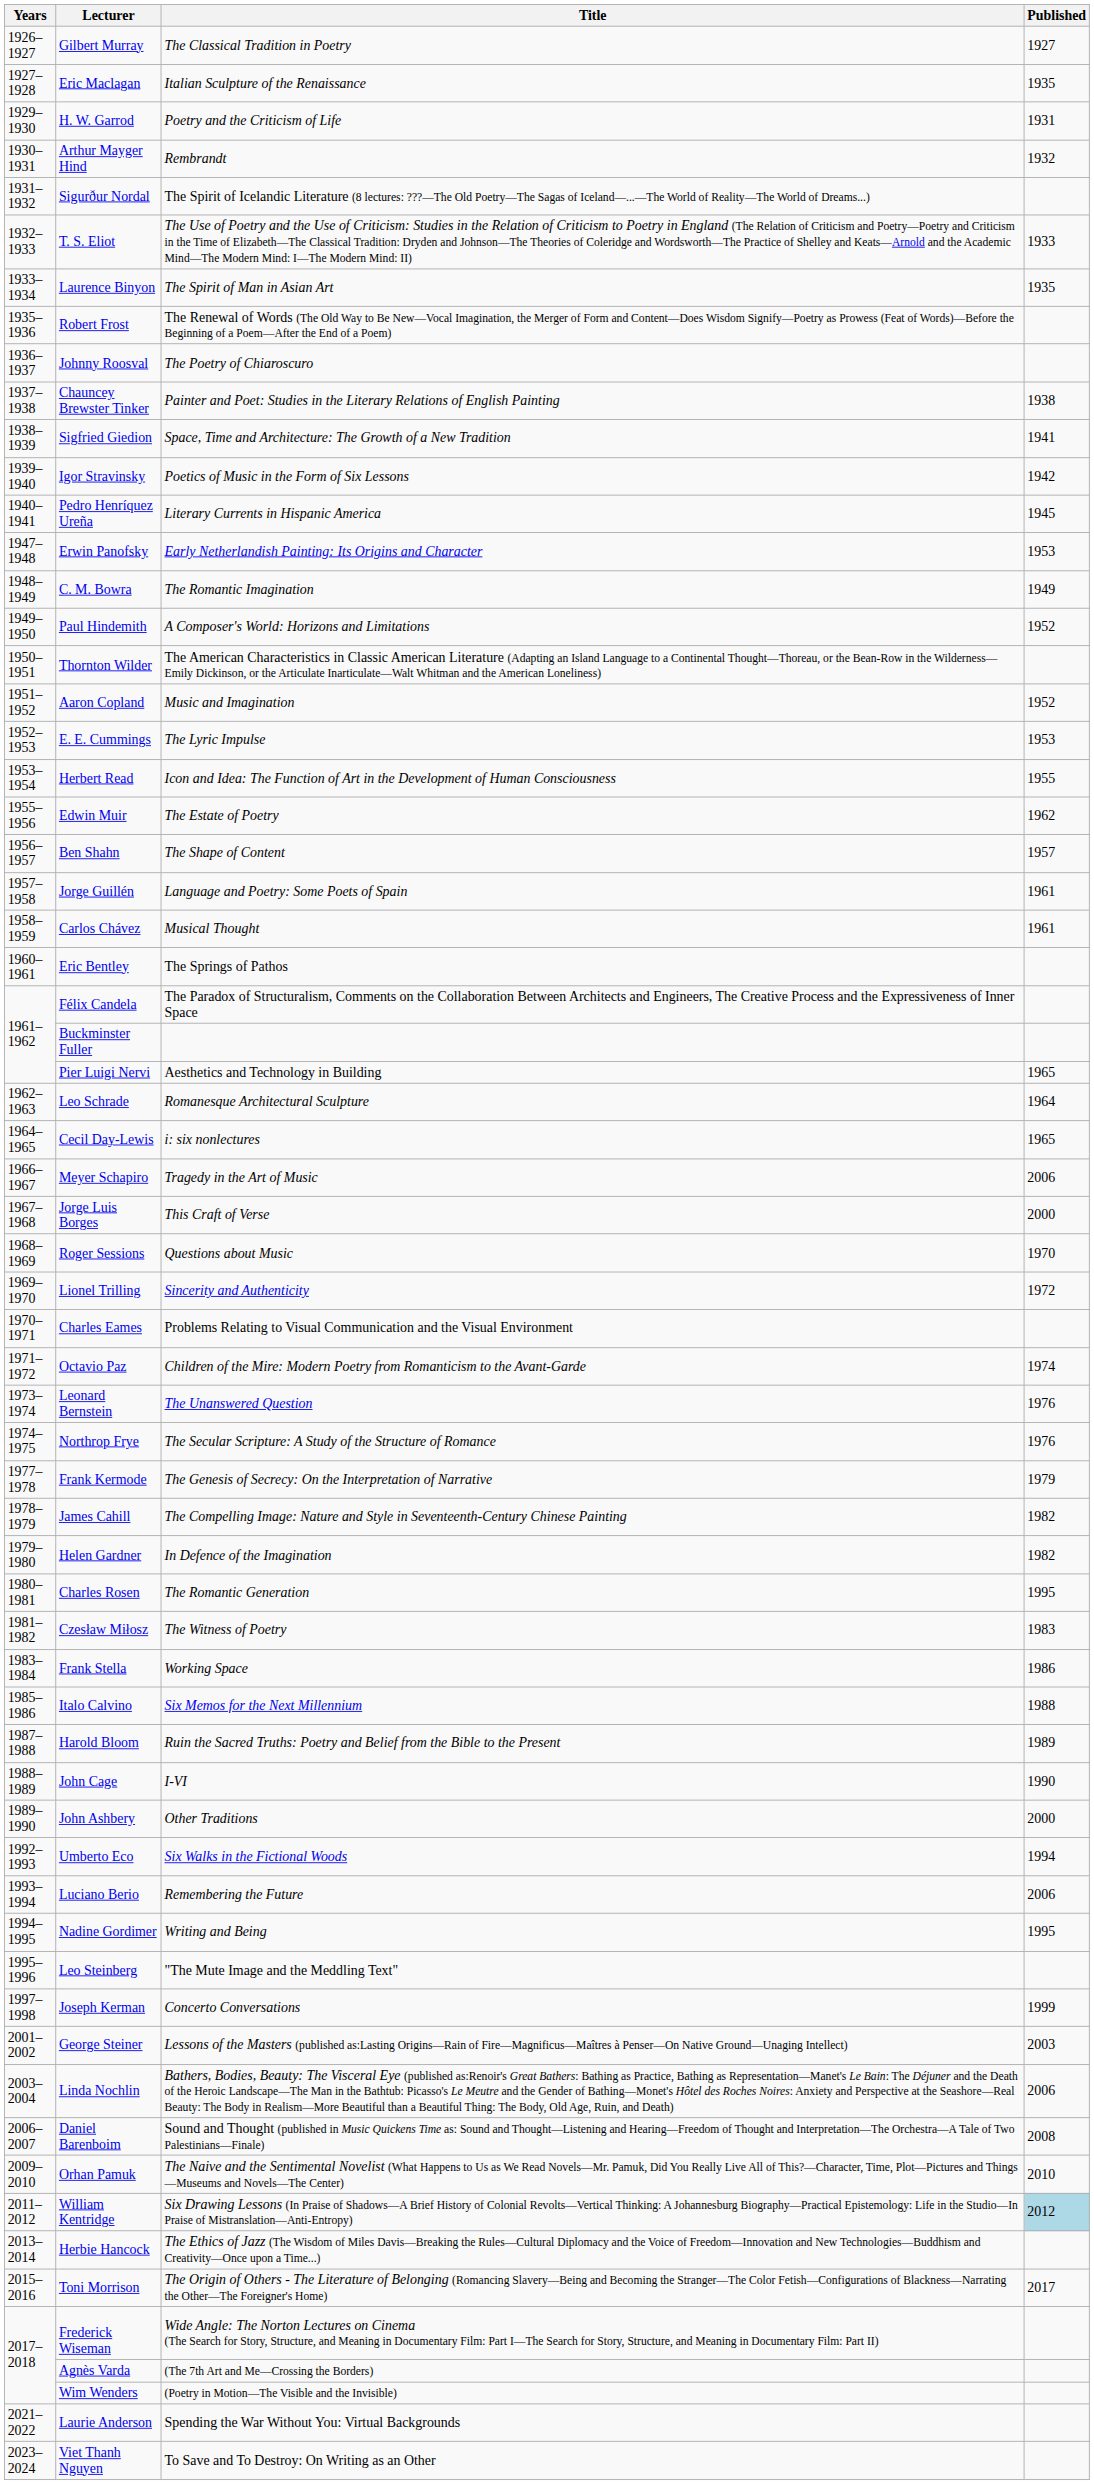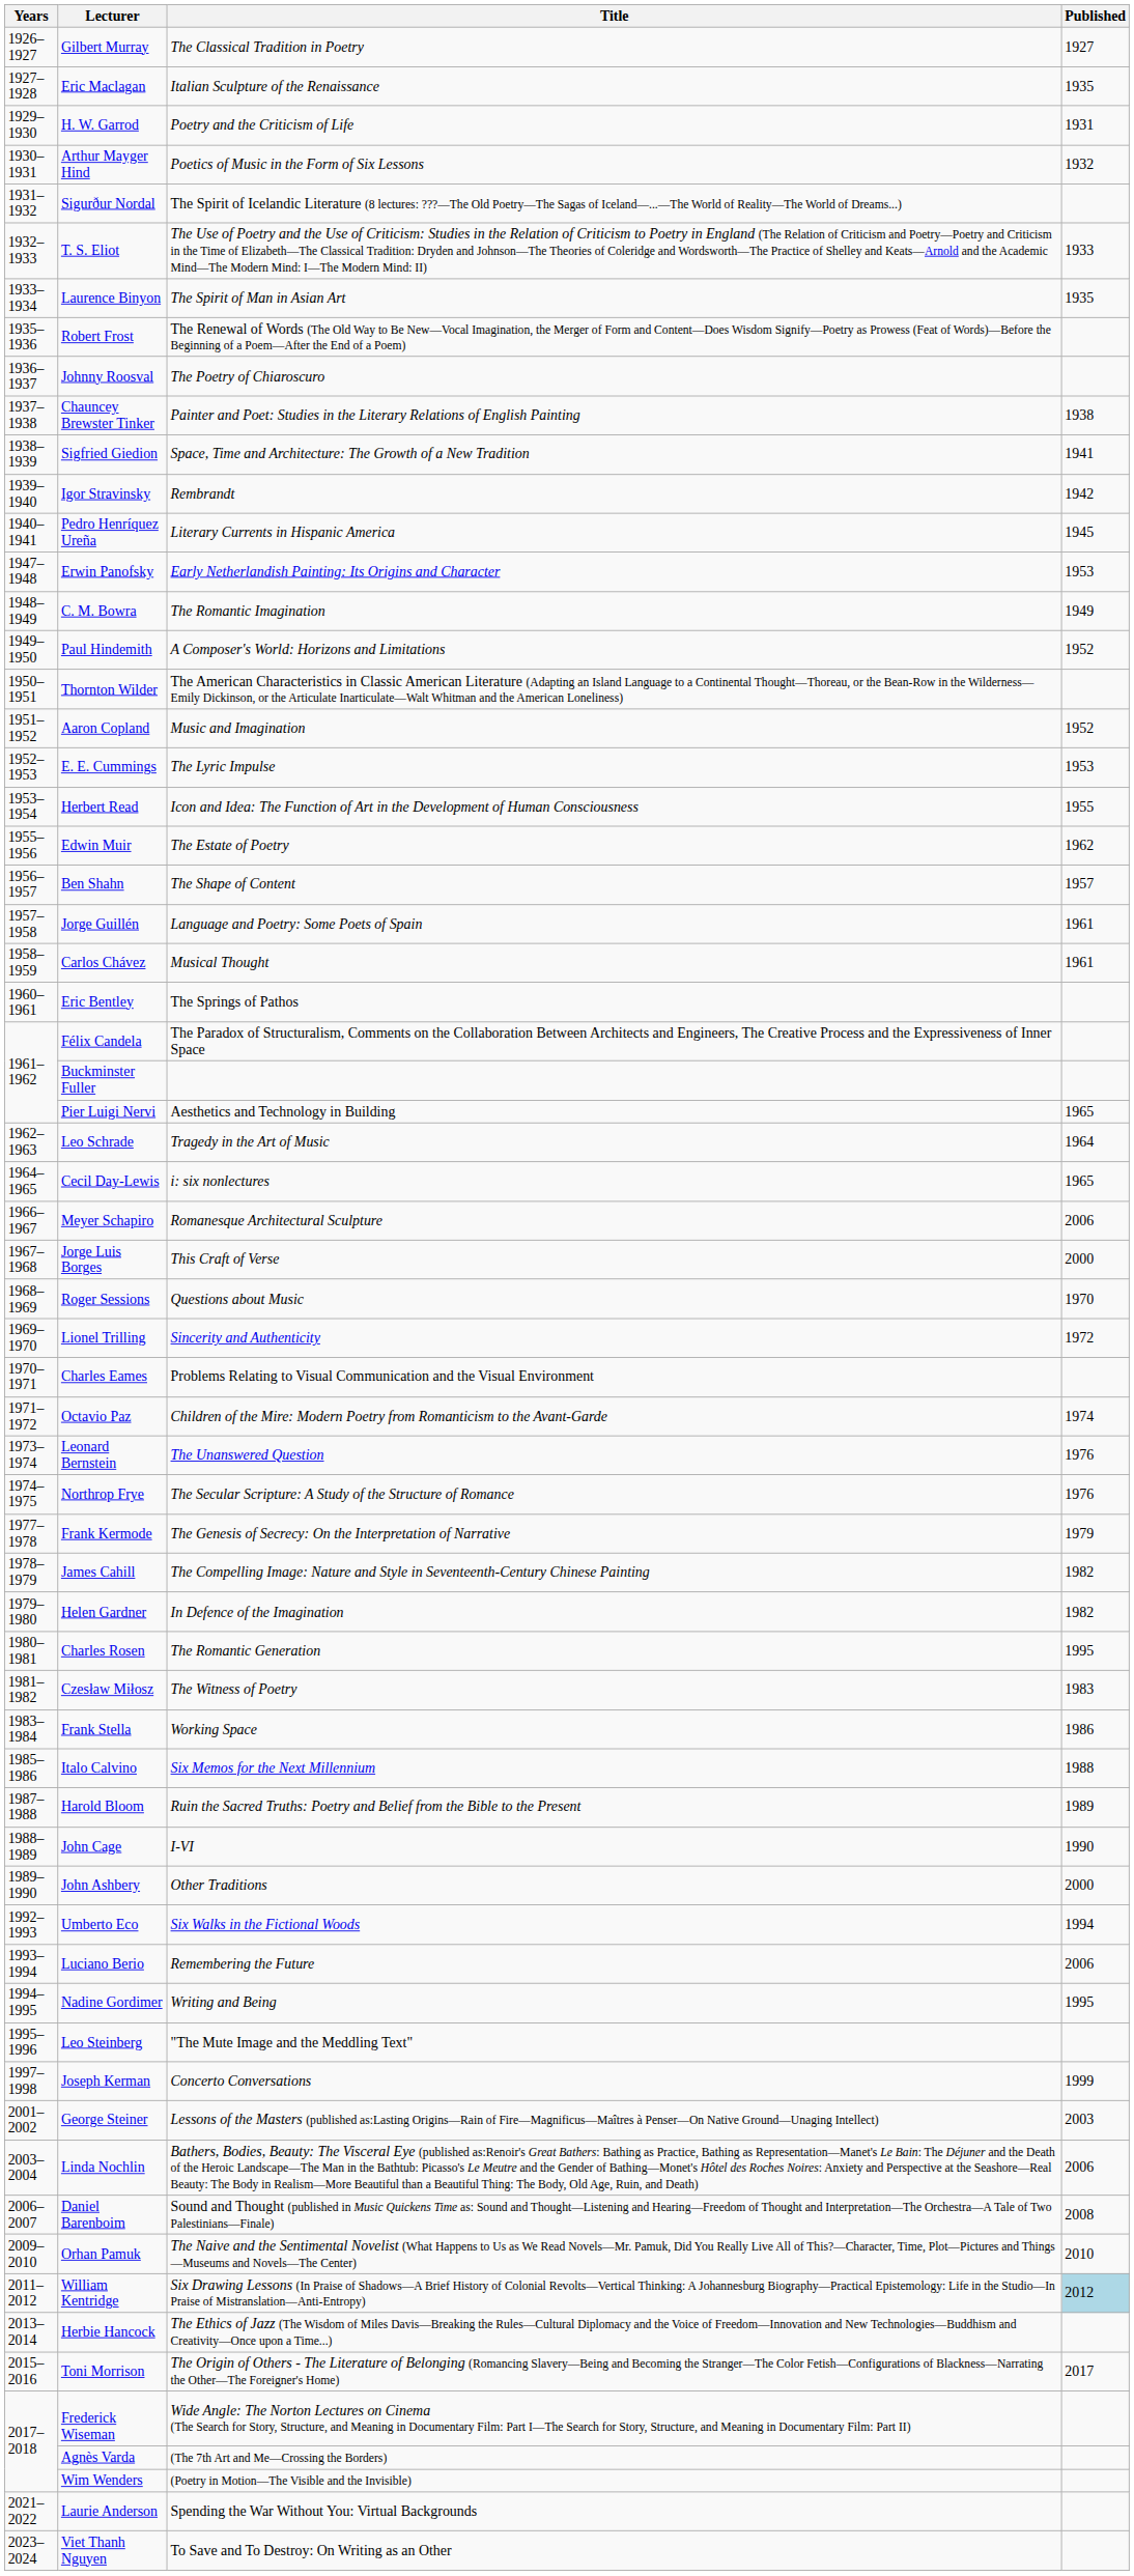Arthur Mayger Hind | Title: Rembrandt -> Poetics of Music in the Form of Six Lessons
Igor Stravinsky | Title: Poetics of Music in the Form of Six Lessons -> Rembrandt
Leo Schrade | Title: Romanesque Architectural Sculpture -> Tragedy in the Art of Music
Meyer Schapiro | Title: Tragedy in the Art of Music -> Romanesque Architectural Sculpture
